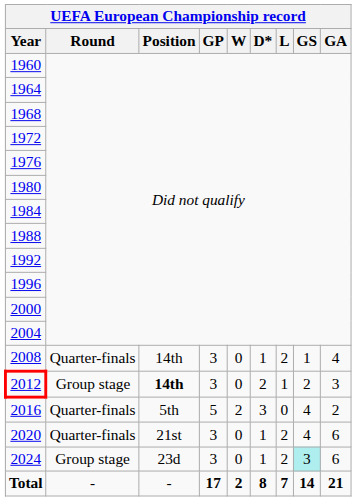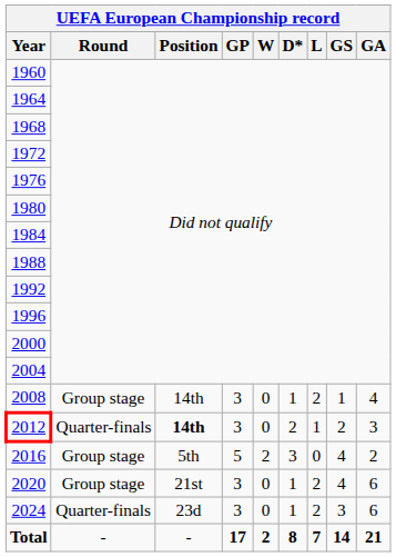2008 | Round: Quarter-finals -> Group stage
2012 | Round: Group stage -> Quarter-finals
2016 | Round: Quarter-finals -> Group stage
2020 | Round: Quarter-finals -> Group stage
2024 | Round: Group stage -> Quarter-finals
2024 | GS: paleturquoise background -> no background
